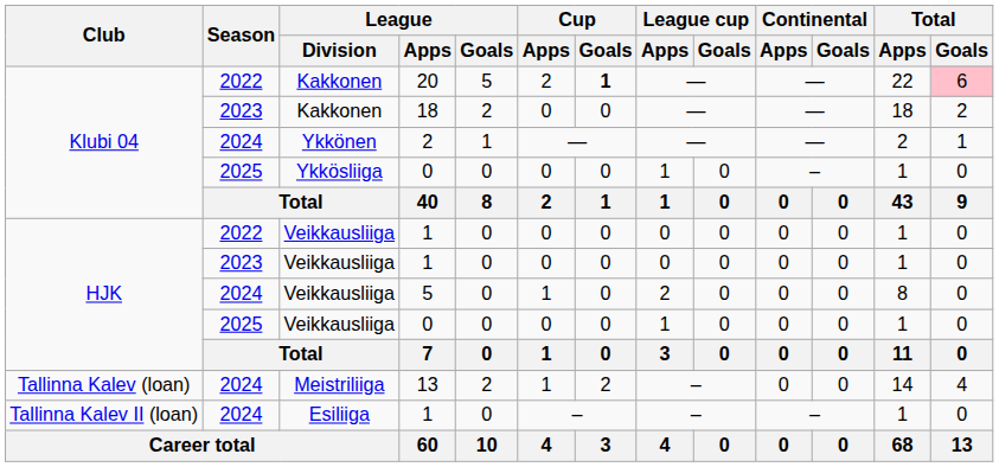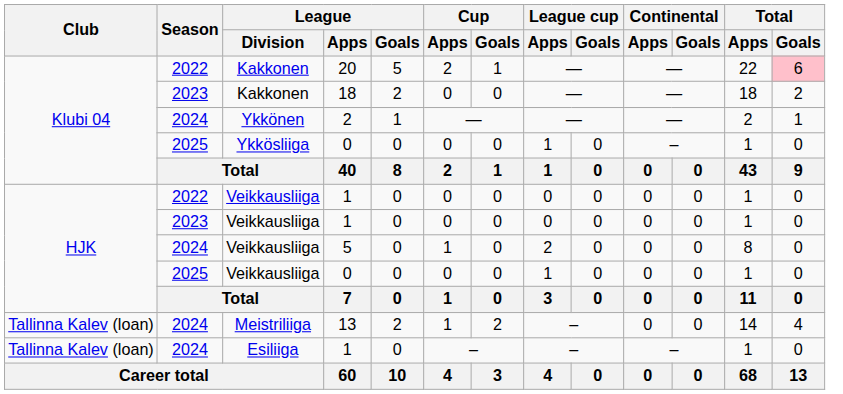20 | Cup / Goals: bold -> normal
Esiliiga / 1 | Club: Tallinna Kalev II (loan) -> Tallinna Kalev (loan)
